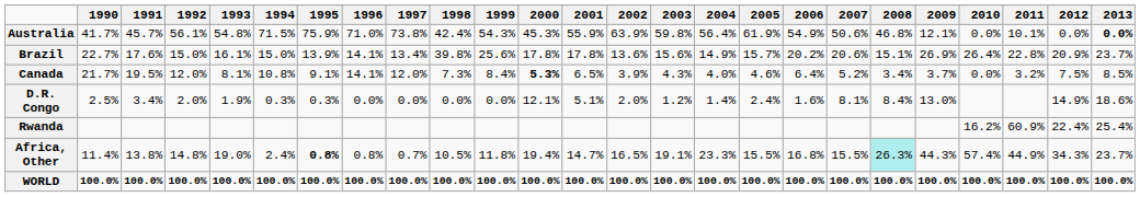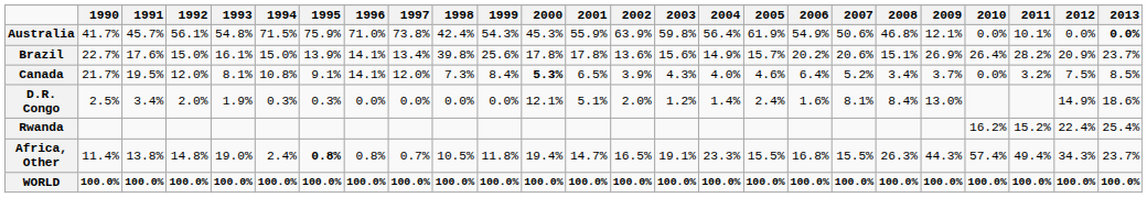Brazil | 2011: 22.8% -> 28.2%
Rwanda | 2011: 60.9% -> 15.2%
Africa, Other | 2008: paleturquoise background -> no background
Africa, Other | 2011: 44.9% -> 49.4%
